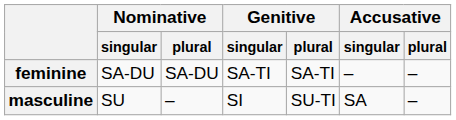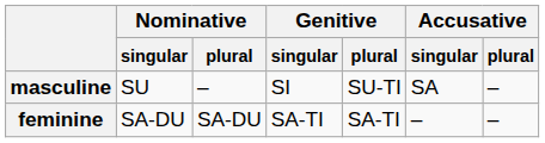rows swapped: masculine <-> feminine
